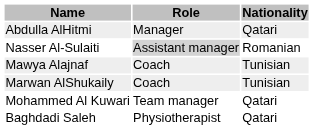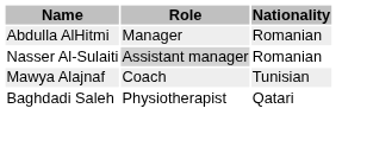Abdulla AlHitmi | Nationality: Qatari -> Romanian
- row: Marwan AlShukaily | Coach | Tunisian
- row: Mohammed Al Kuwari | Team manager | Qatari
